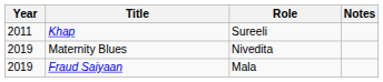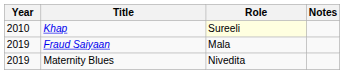Khap | Year: 2011 -> 2010
Khap | Role: no background -> lightyellow background
rows swapped: Fraud Saiyaan <-> Maternity Blues
